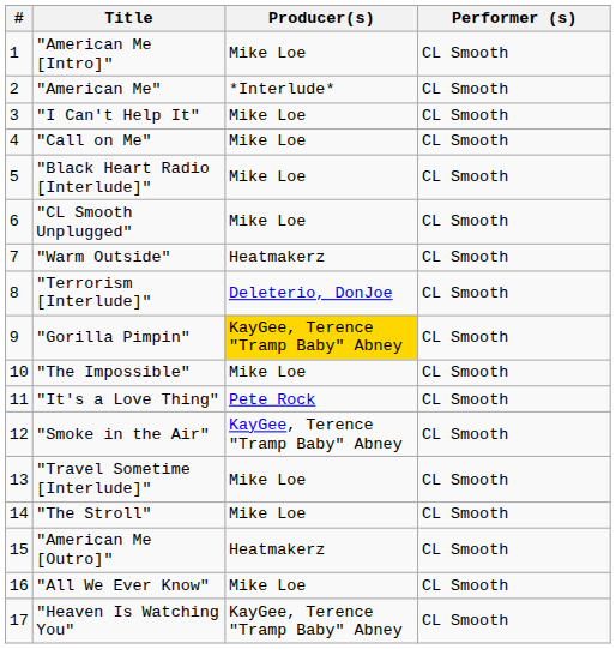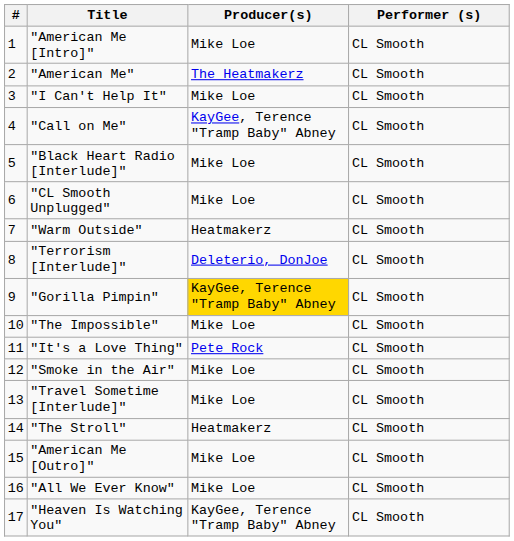"American Me" | Producer(s): *Interlude* -> The Heatmakerz
"Call on Me" | Producer(s): Mike Loe -> KayGee, Terence "Tramp Baby" Abney
"Smoke in the Air" | Producer(s): KayGee, Terence "Tramp Baby" Abney -> Mike Loe
"The Stroll" | Producer(s): Mike Loe -> Heatmakerz
"American Me [Outro]" | Producer(s): Heatmakerz -> Mike Loe
